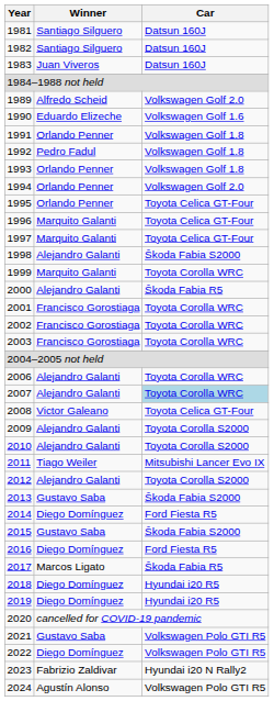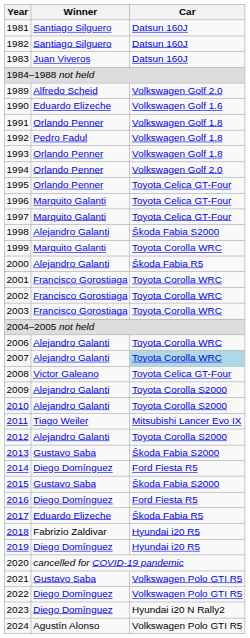2017 | Winner: Marcos Ligato -> Eduardo Elizeche
2018 | Winner: Diego Domínguez -> Fabrizio Zaldivar
2023 | Winner: Fabrizio Zaldivar -> Diego Domínguez
